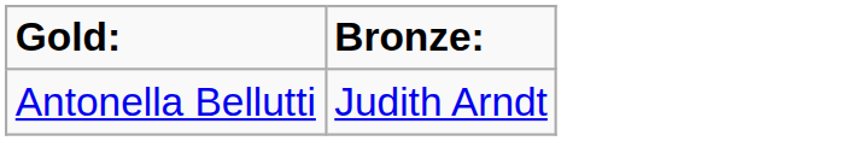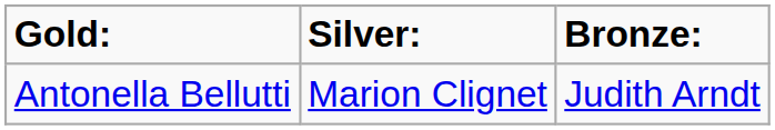+ column: Silver: | Marion Clignet
